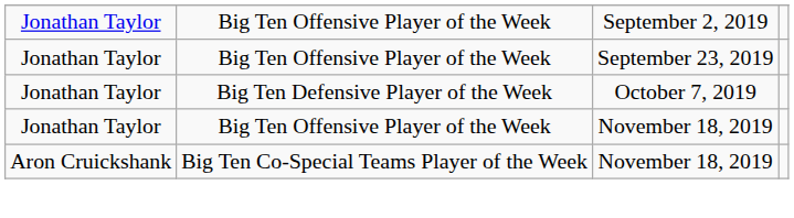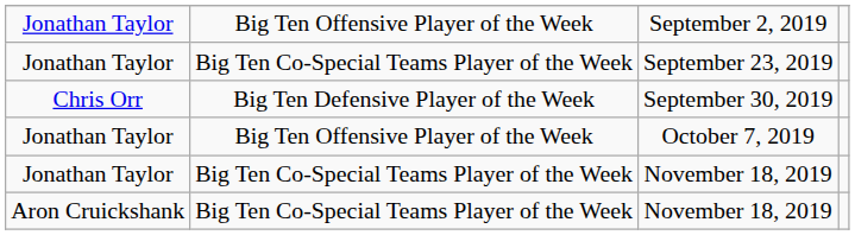September 23, 2019 | column 2: Big Ten Offensive Player of the Week -> Big Ten Co-Special Teams Player of the Week
+ row: Chris Orr | Big Ten Defensive Player of the Week | September 30, 2019
October 7, 2019 | column 2: Big Ten Defensive Player of the Week -> Big Ten Offensive Player of the Week
Jonathan Taylor / November 18, 2019 | column 2: Big Ten Offensive Player of the Week -> Big Ten Co-Special Teams Player of the Week
